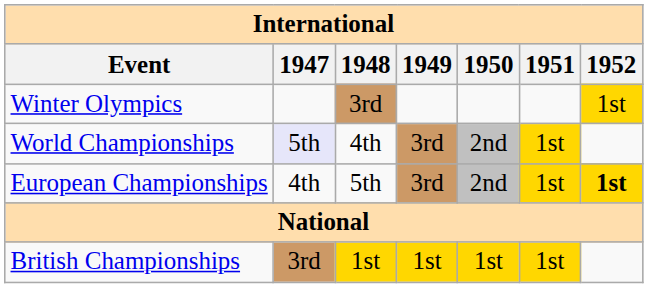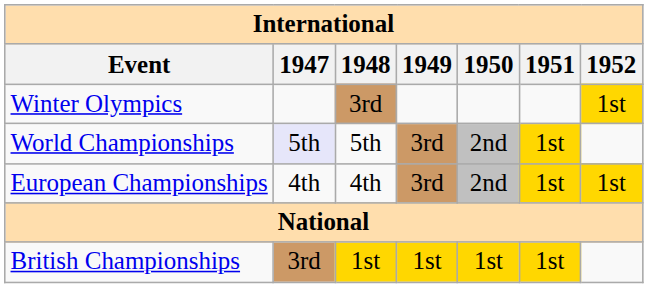World Championships | 1948: 4th -> 5th
European Championships | 1948: 5th -> 4th
European Championships | 1952: bold -> normal
